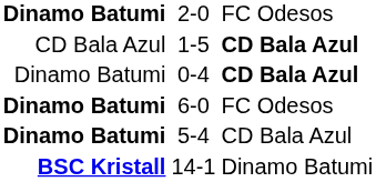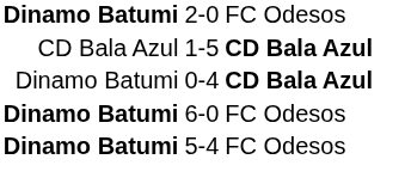5-4 | column 3: CD Bala Azul -> FC Odesos
- row: BSC Kristall | 14-1 | Dinamo Batumi
